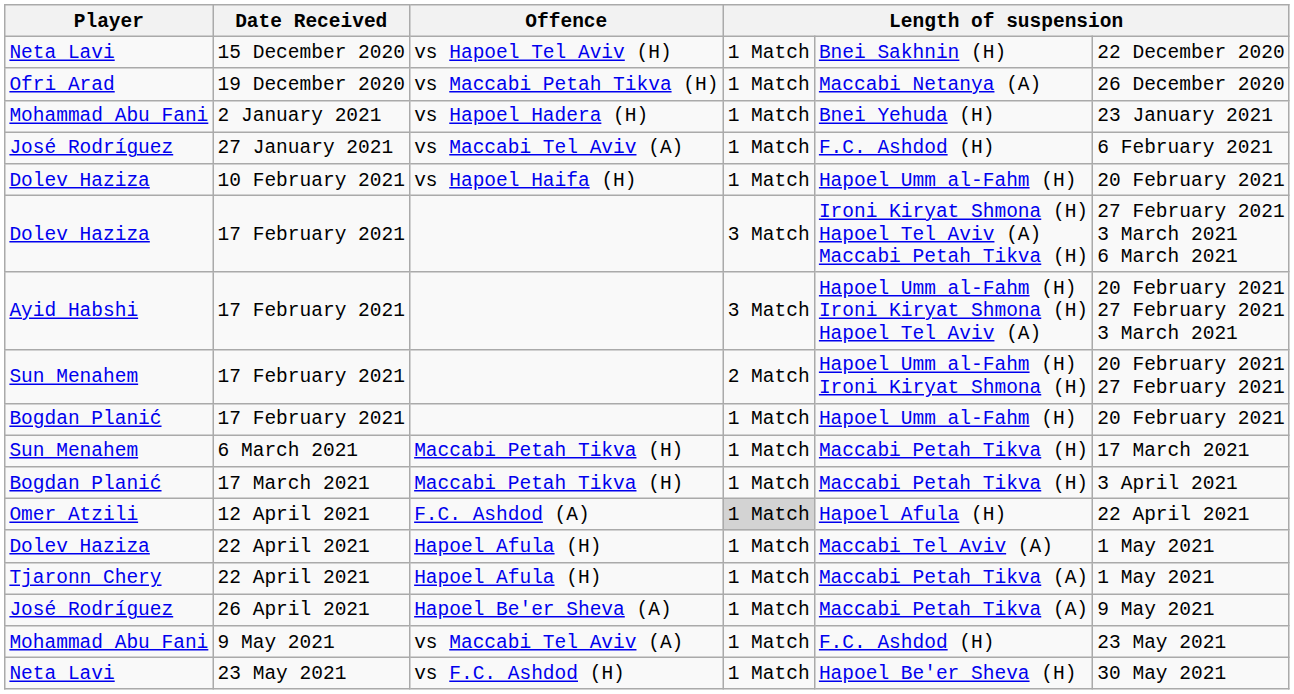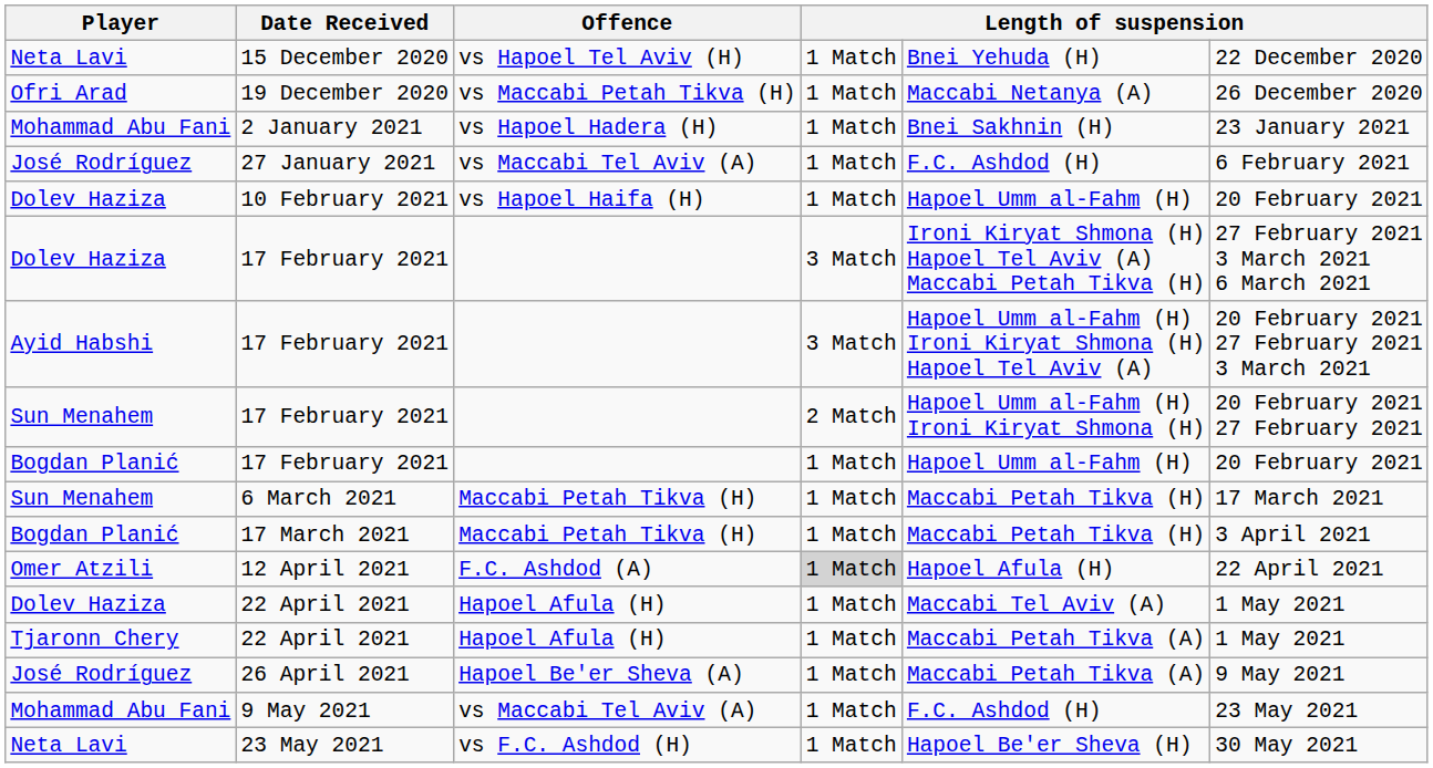15 December 2020 | column 5: Bnei Sakhnin (H) -> Bnei Yehuda (H)
2 January 2021 | column 5: Bnei Yehuda (H) -> Bnei Sakhnin (H)
